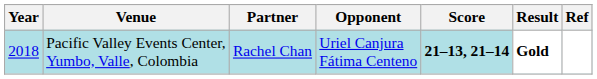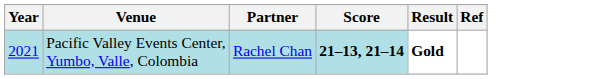- column: Opponent | Uriel Canjura Fátima Centeno
Pacific Valley Events Center, Yumbo, Valle, Colombia | Year: 2018 -> 2021
